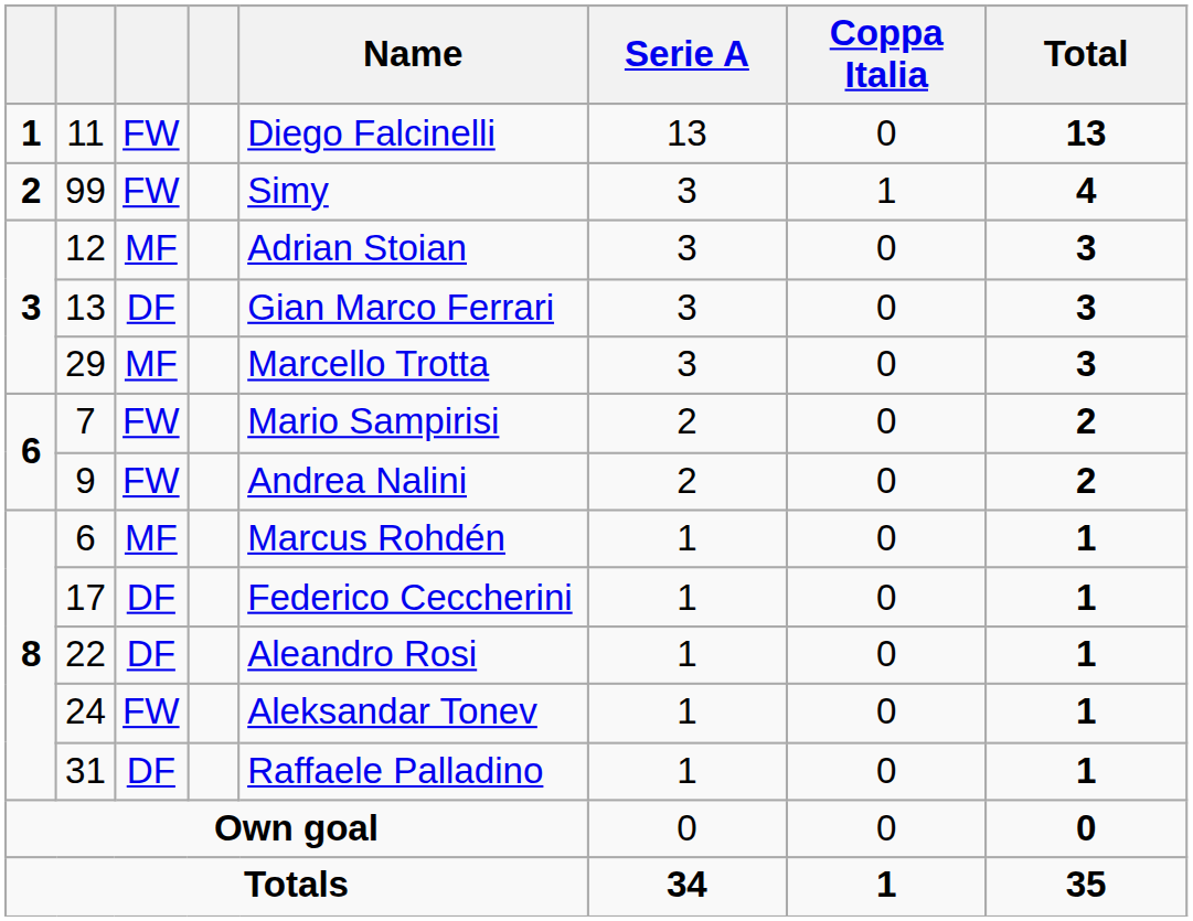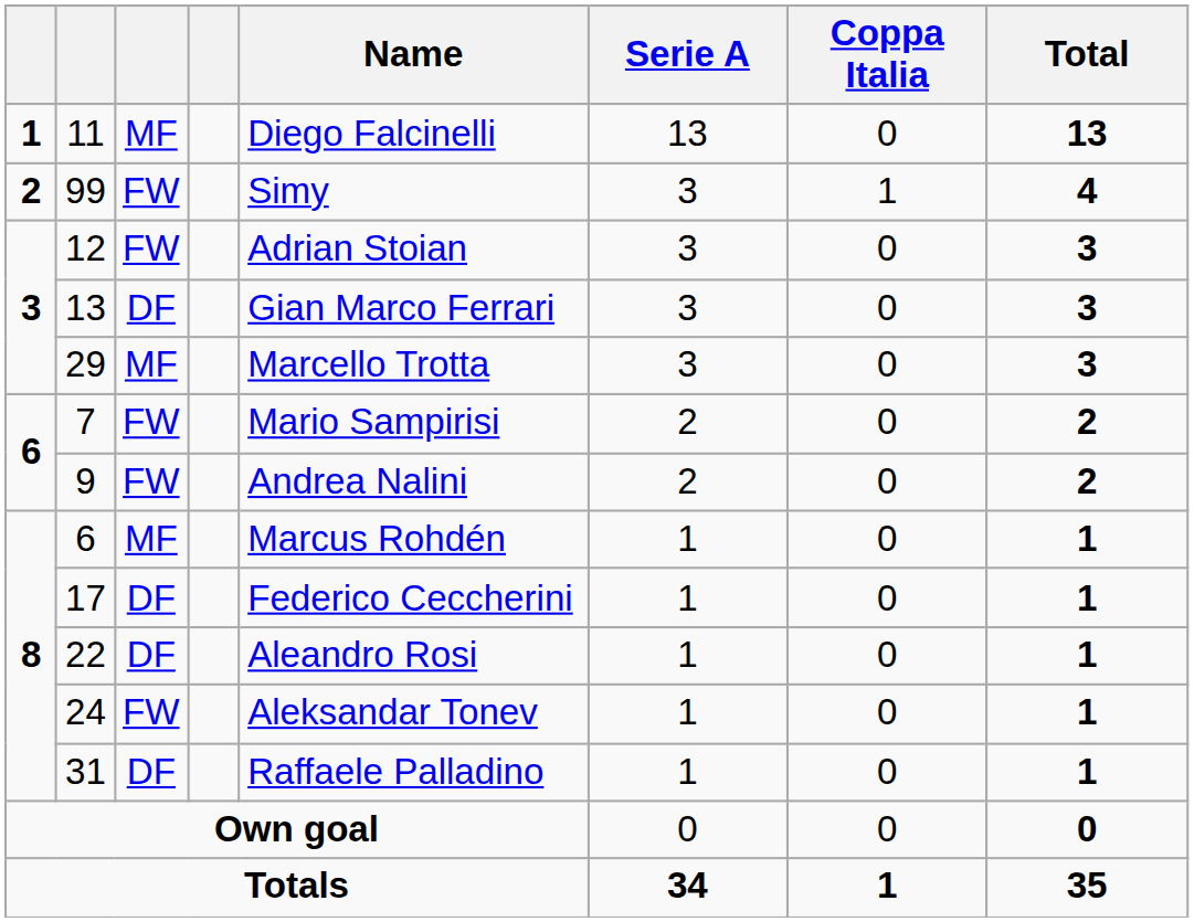11 | column 3: FW -> MF
12 | column 3: MF -> FW
